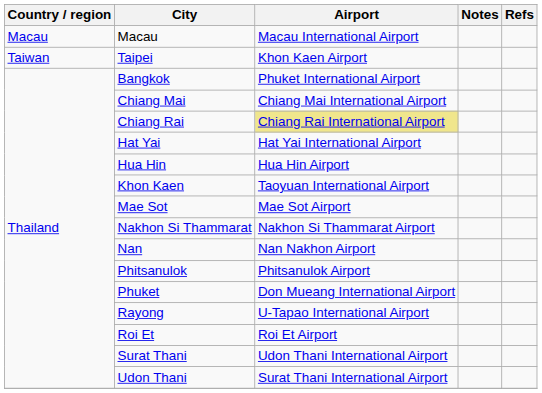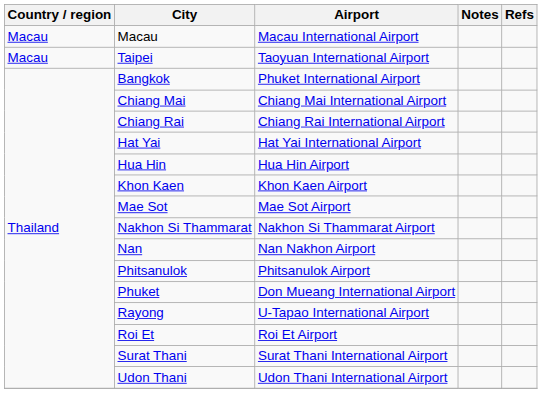Taipei | Country / region: Taiwan -> Macau
Taipei | Airport: Khon Kaen Airport -> Taoyuan International Airport
Chiang Rai | Airport: khaki background -> no background
Khon Kaen | Airport: Taoyuan International Airport -> Khon Kaen Airport
Surat Thani | Airport: Udon Thani International Airport -> Surat Thani International Airport
Udon Thani | Airport: Surat Thani International Airport -> Udon Thani International Airport
